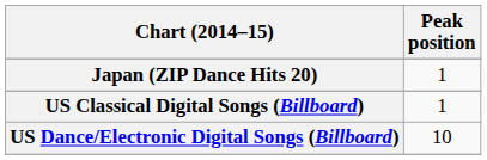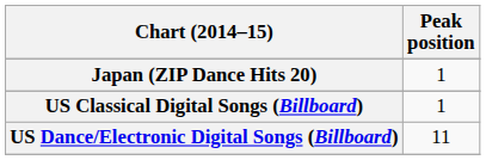US Dance/Electronic Digital Songs (Billboard) | Peak position: 10 -> 11
